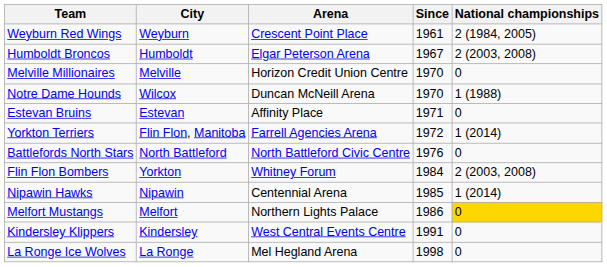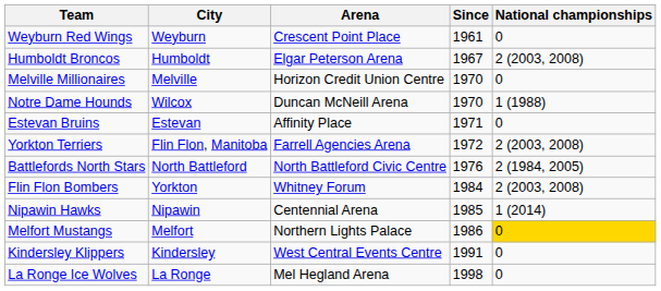Weyburn Red Wings | National championships: 2 (1984, 2005) -> 0
Yorkton Terriers | National championships: 1 (2014) -> 2 (2003, 2008)
Battlefords North Stars | National championships: 0 -> 2 (1984, 2005)
